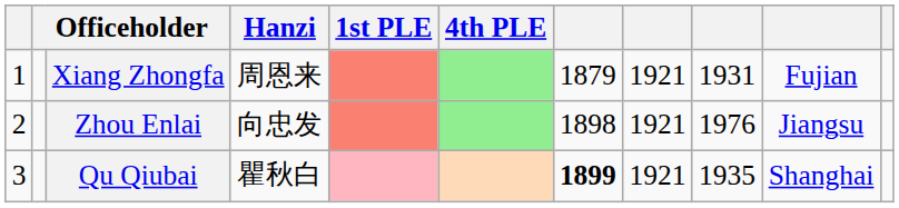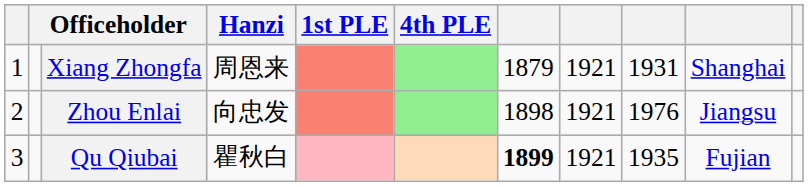Xiang Zhongfa | column 10: Fujian -> Shanghai
Qu Qiubai | column 10: Shanghai -> Fujian
